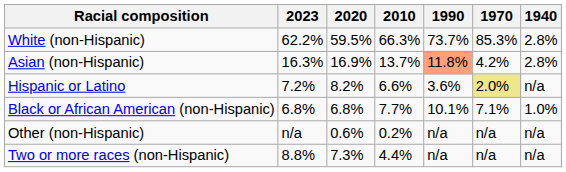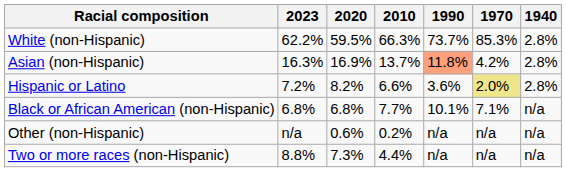Hispanic or Latino | 1940: n/a -> 2.8%
Black or African American (non-Hispanic) | 1940: 1.0% -> n/a
